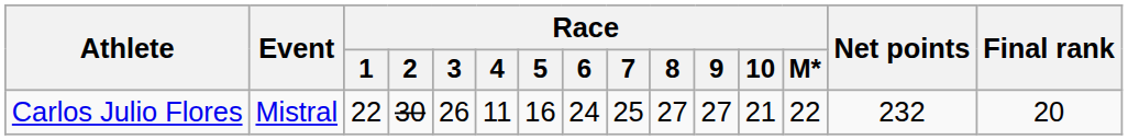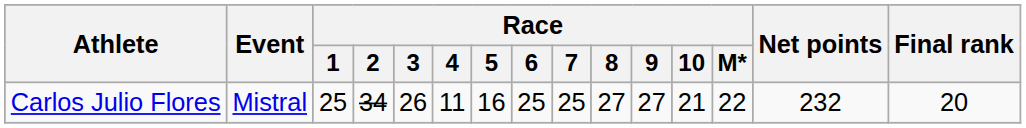Carlos Julio Flores | Race / 1: 22 -> 25
Carlos Julio Flores | Race / 2: 30 -> 34
Carlos Julio Flores | Race / 6: 24 -> 25
